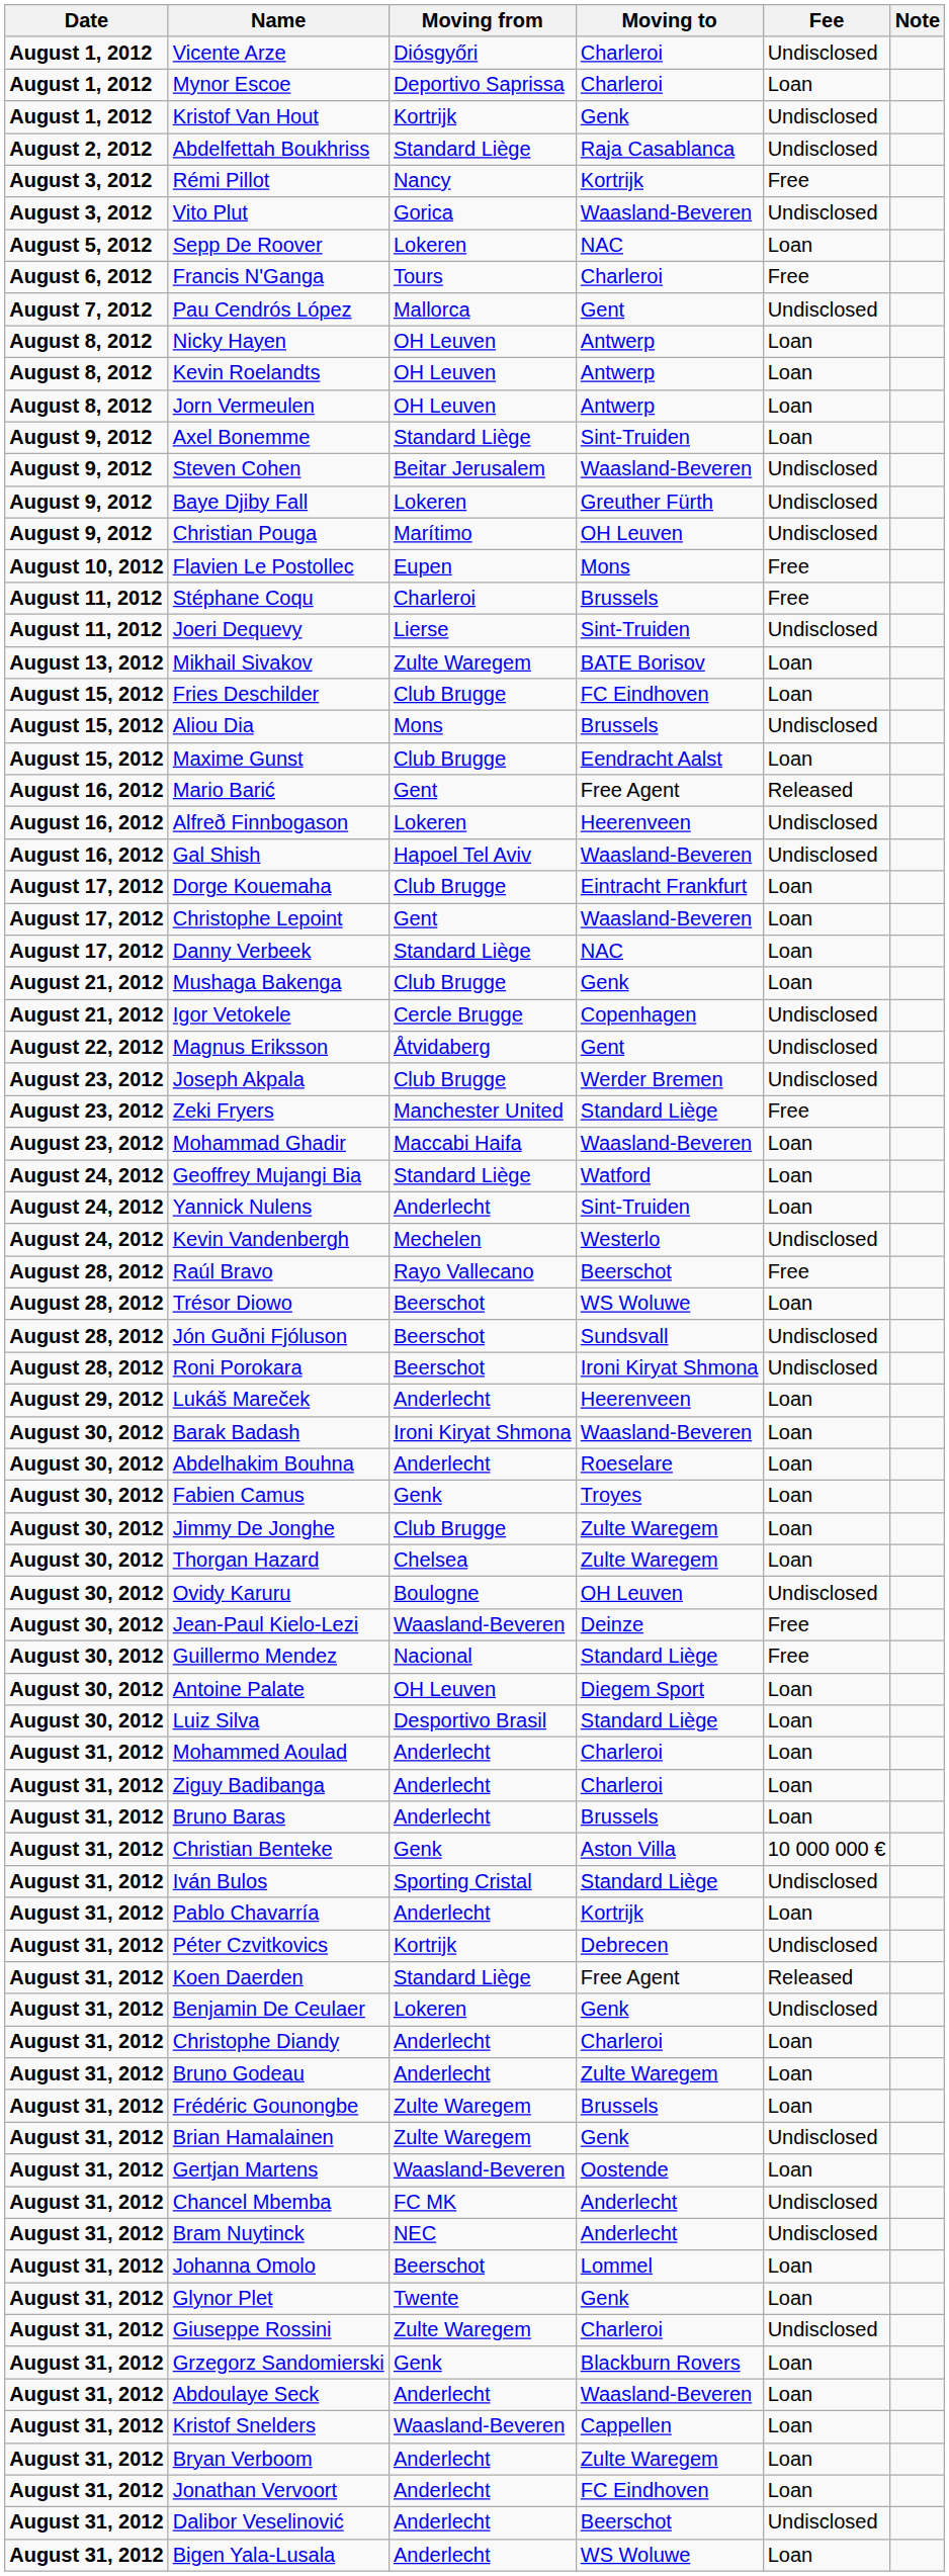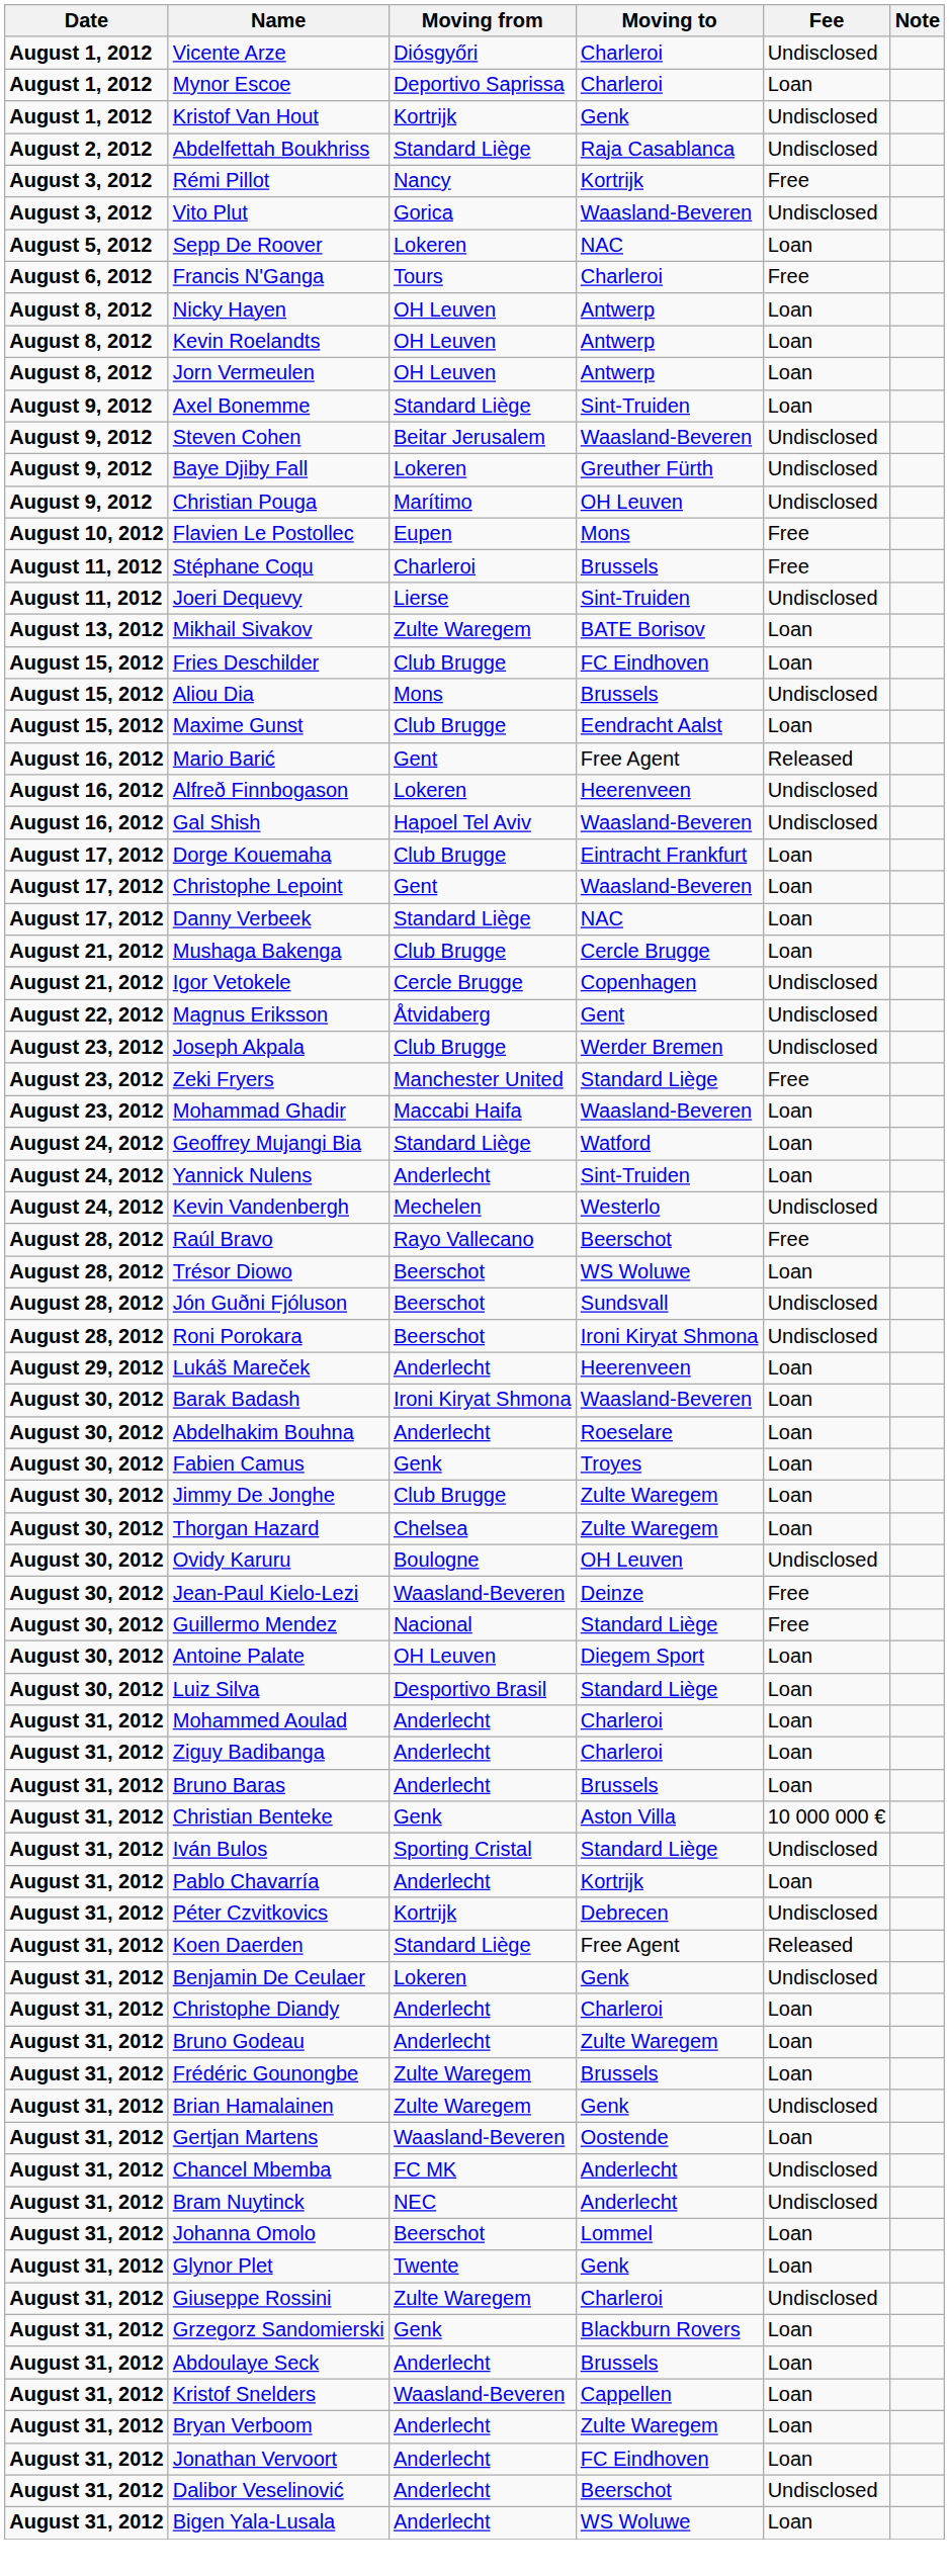- row: August 7, 2012 | Pau Cendrós López | Mallorca | Gent | Undisclosed
Mushaga Bakenga | Moving to: Genk -> Cercle Brugge
Abdoulaye Seck | Moving to: Waasland-Beveren -> Brussels
